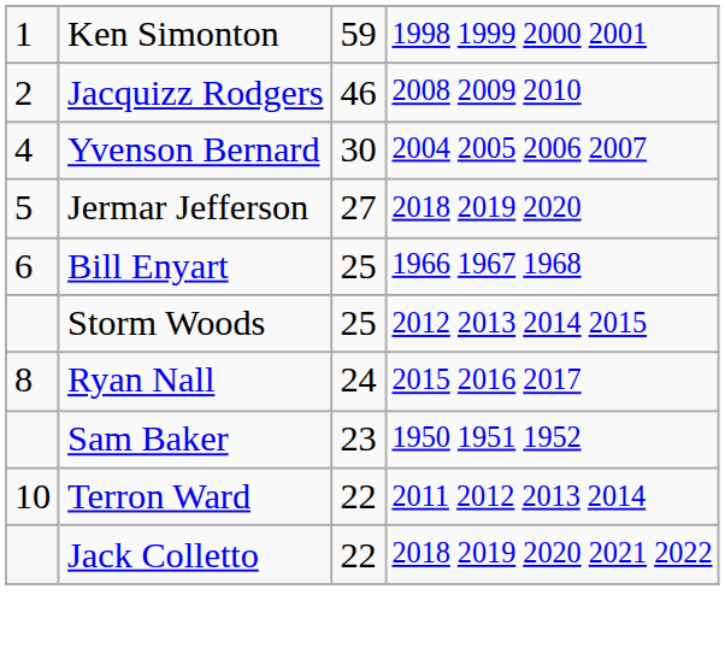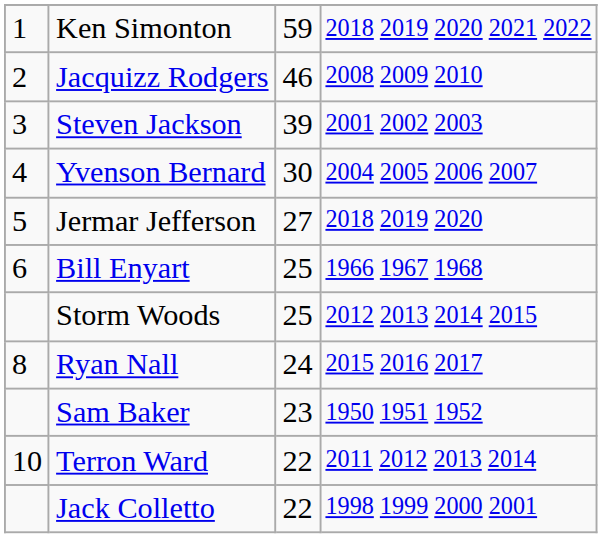Ken Simonton | column 4: 1998 1999 2000 2001 -> 2018 2019 2020 2021 2022
+ row: 3 | Steven Jackson | 39 | 2001 2002 2003
Jack Colletto | column 4: 2018 2019 2020 2021 2022 -> 1998 1999 2000 2001
